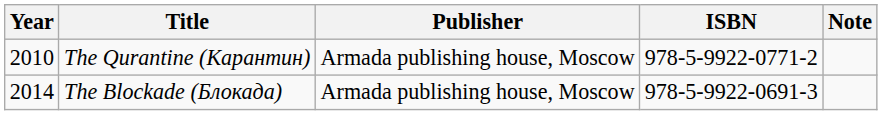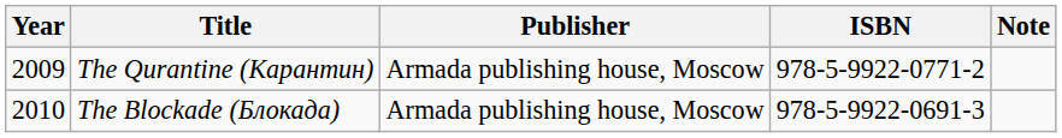The Qurantine (Карантин) | Year: 2010 -> 2009
The Blockade (Блокада) | Year: 2014 -> 2010
